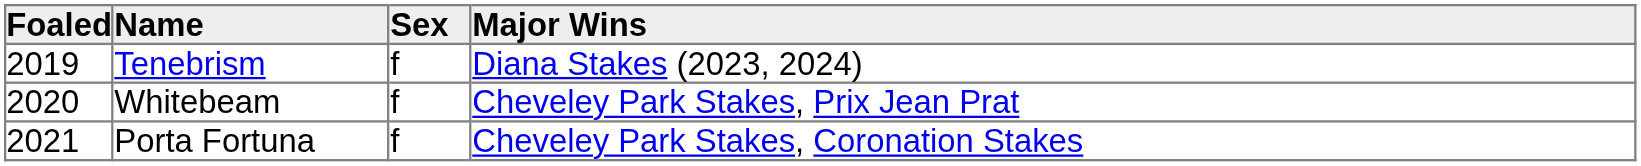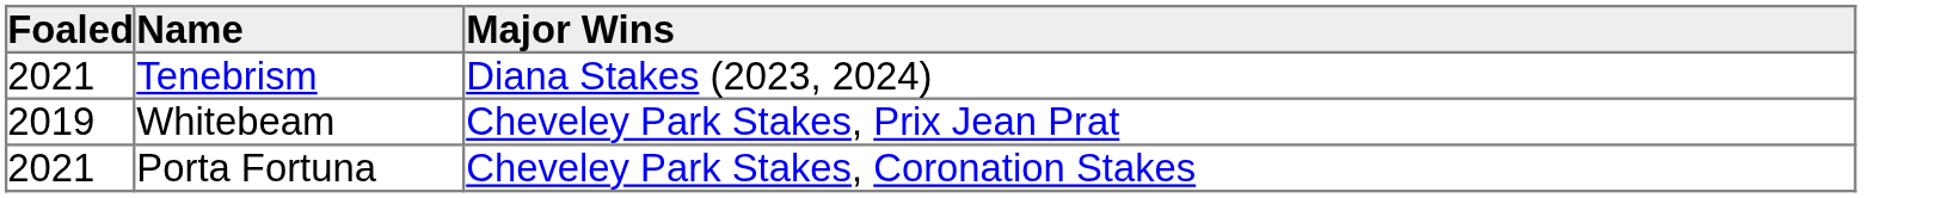- column: Sex | f | f | f
Tenebrism | Foaled: 2019 -> 2021
Whitebeam | Foaled: 2020 -> 2019
